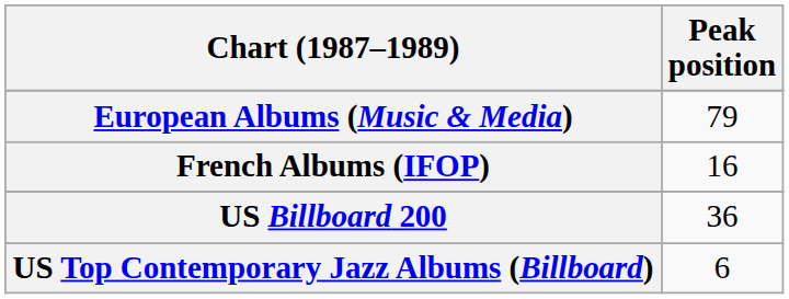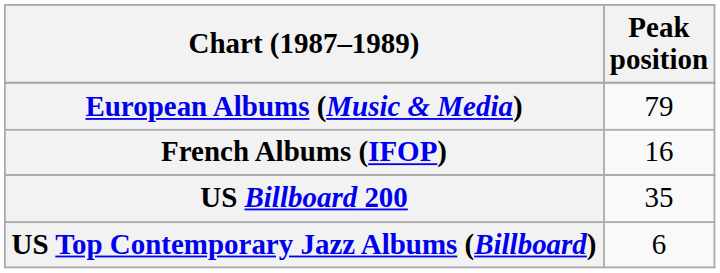US Billboard 200 | Peak position: 36 -> 35
